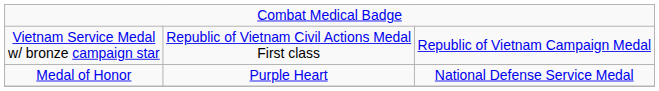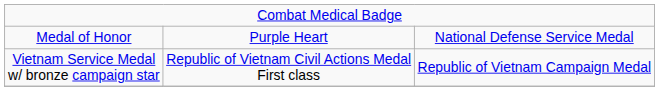rows swapped: Medal of Honor <-> Vietnam Service Medal w/ bronze campaign star
